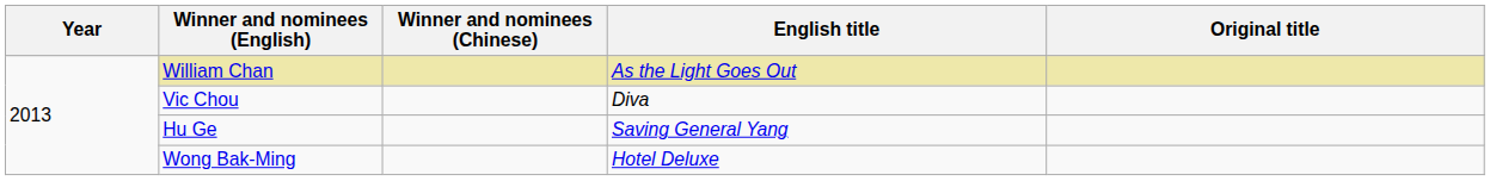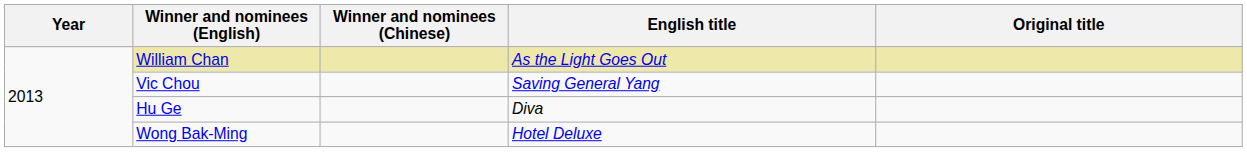Vic Chou | English title: Diva -> Saving General Yang
Hu Ge | English title: Saving General Yang -> Diva
